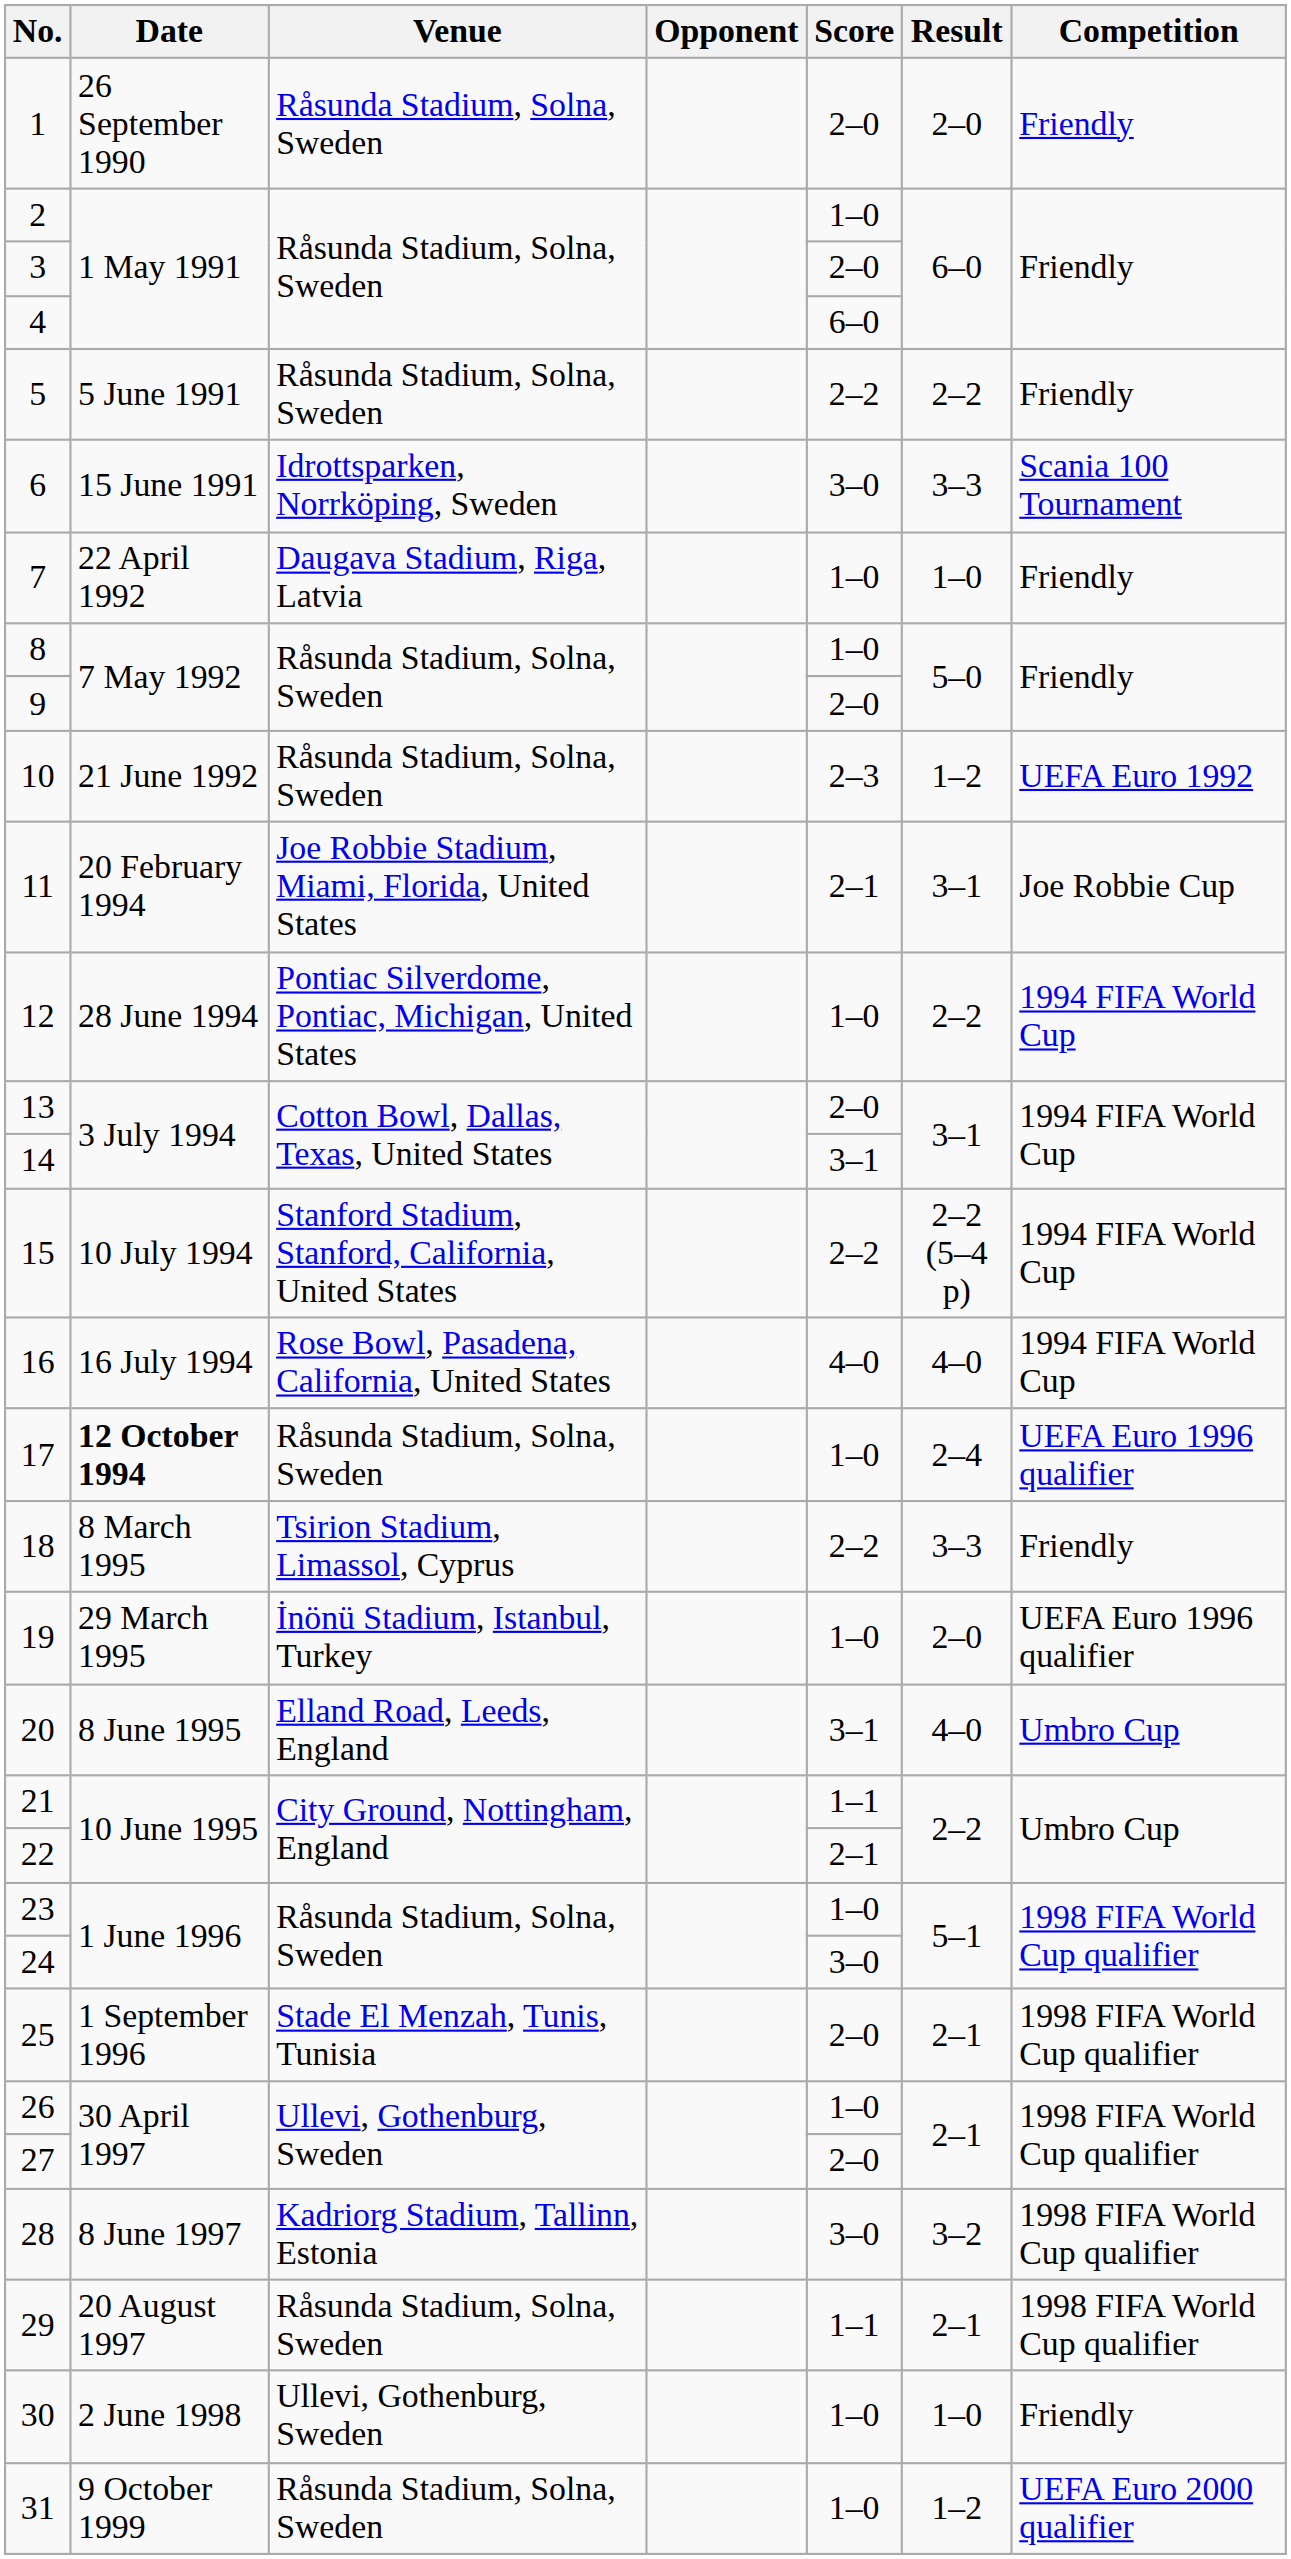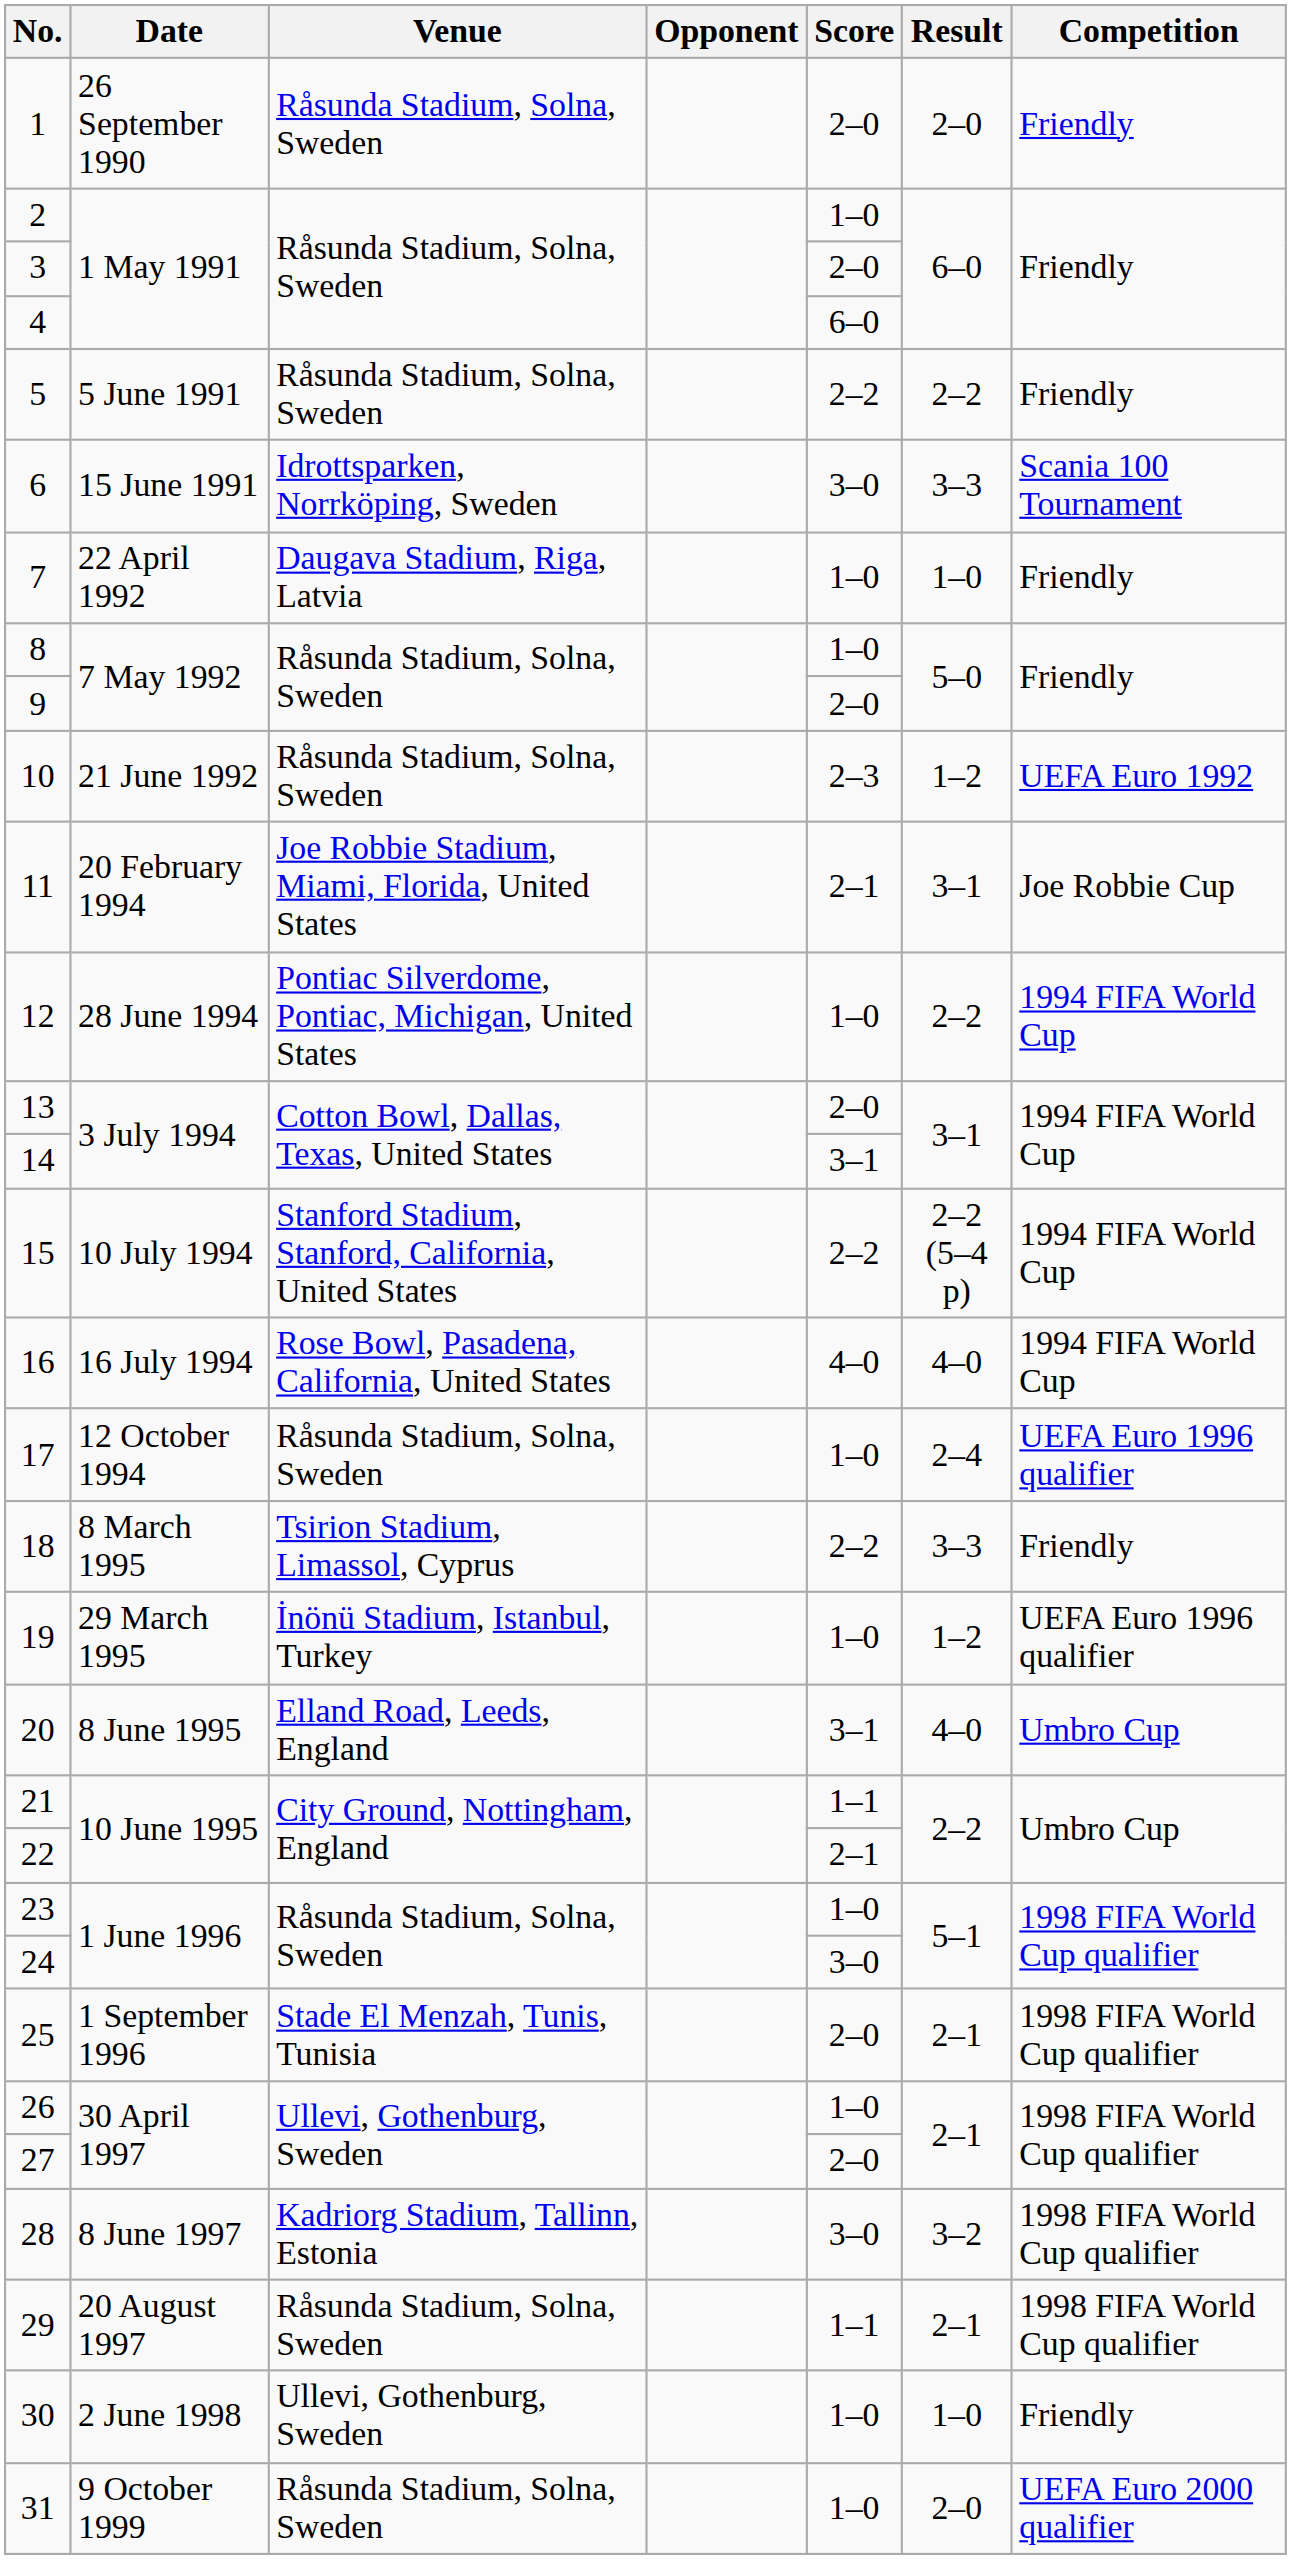17 | Date: bold -> normal
19 | Result: 2–0 -> 1–2
31 | Result: 1–2 -> 2–0
